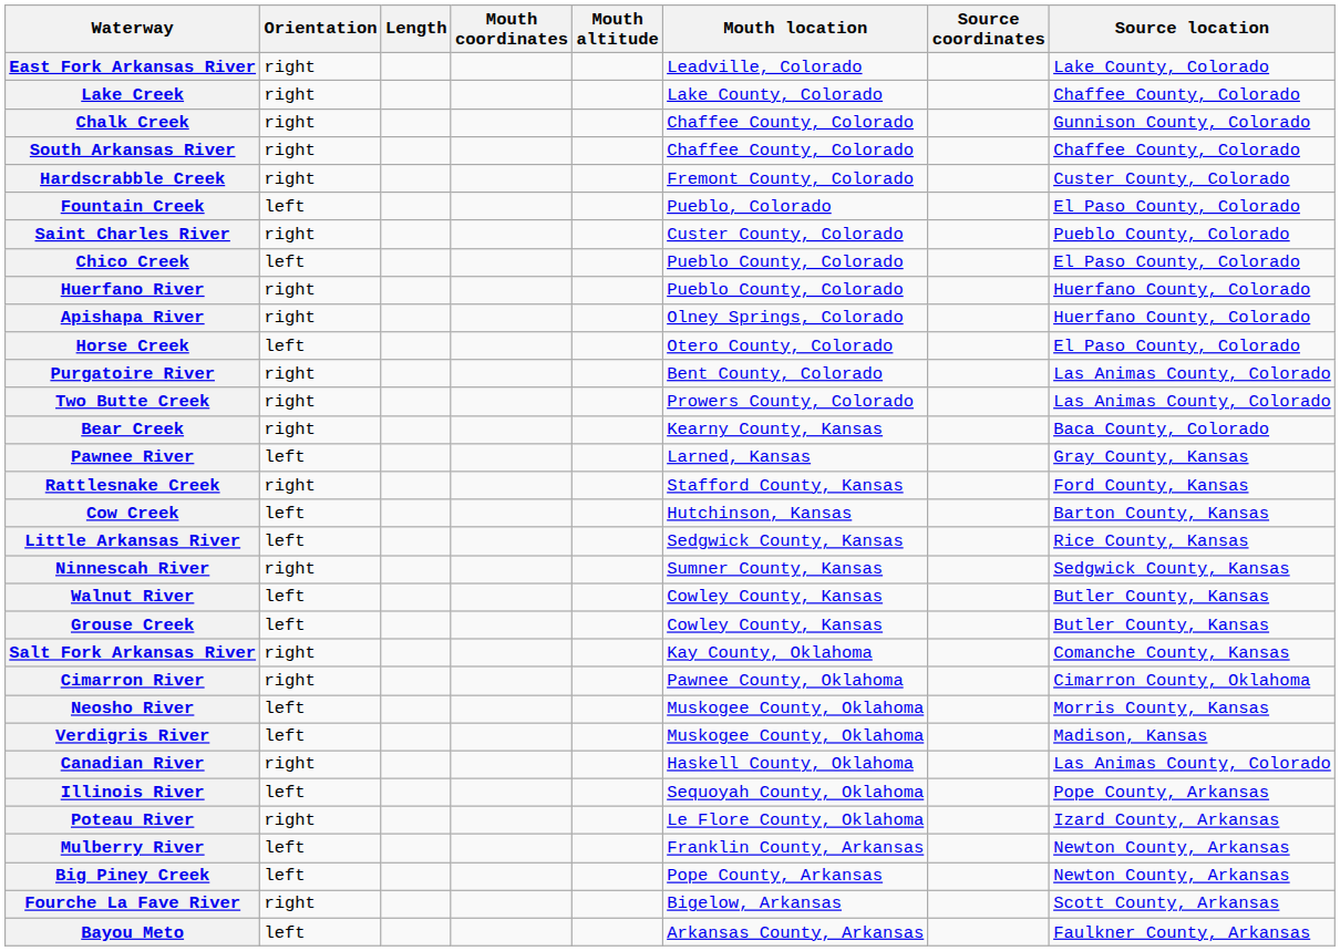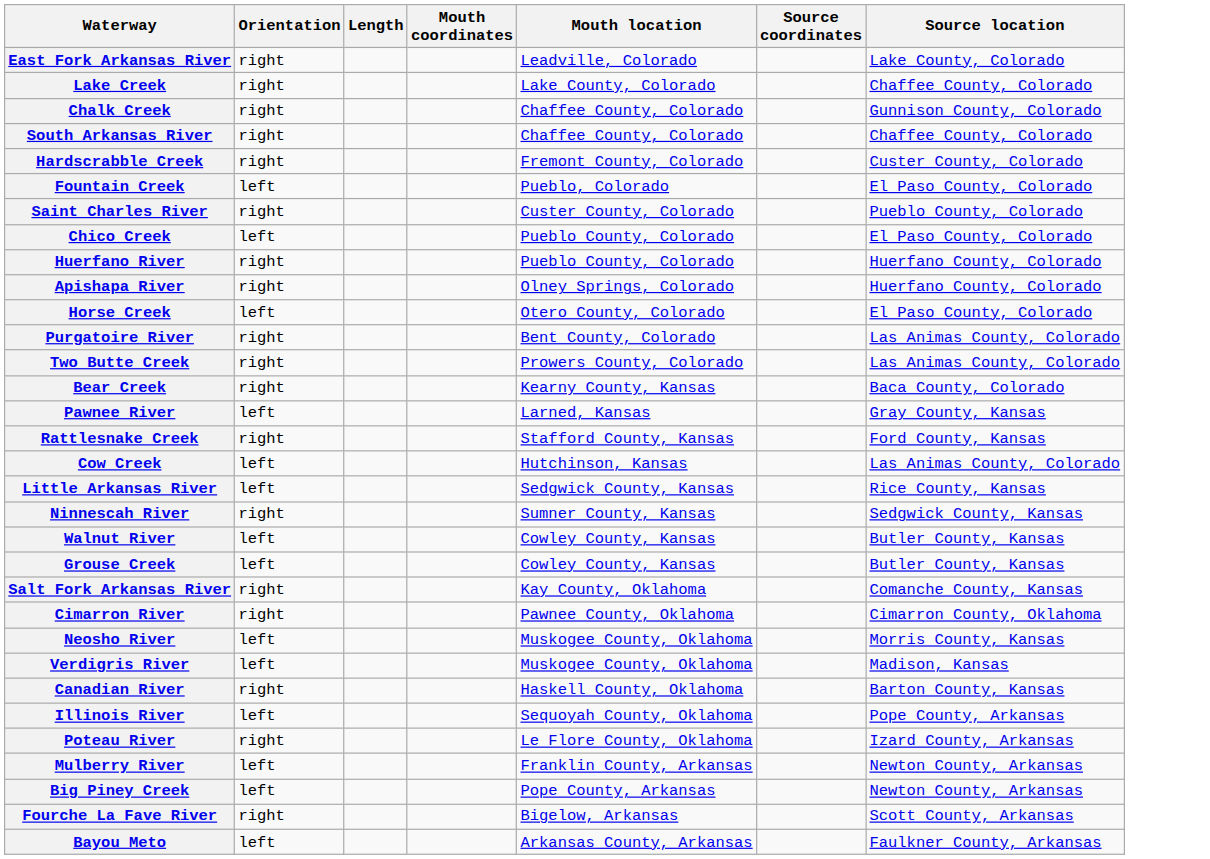- column: Mouth altitude
Cow Creek | Source location: Barton County, Kansas -> Las Animas County, Colorado
Canadian River | Source location: Las Animas County, Colorado -> Barton County, Kansas
